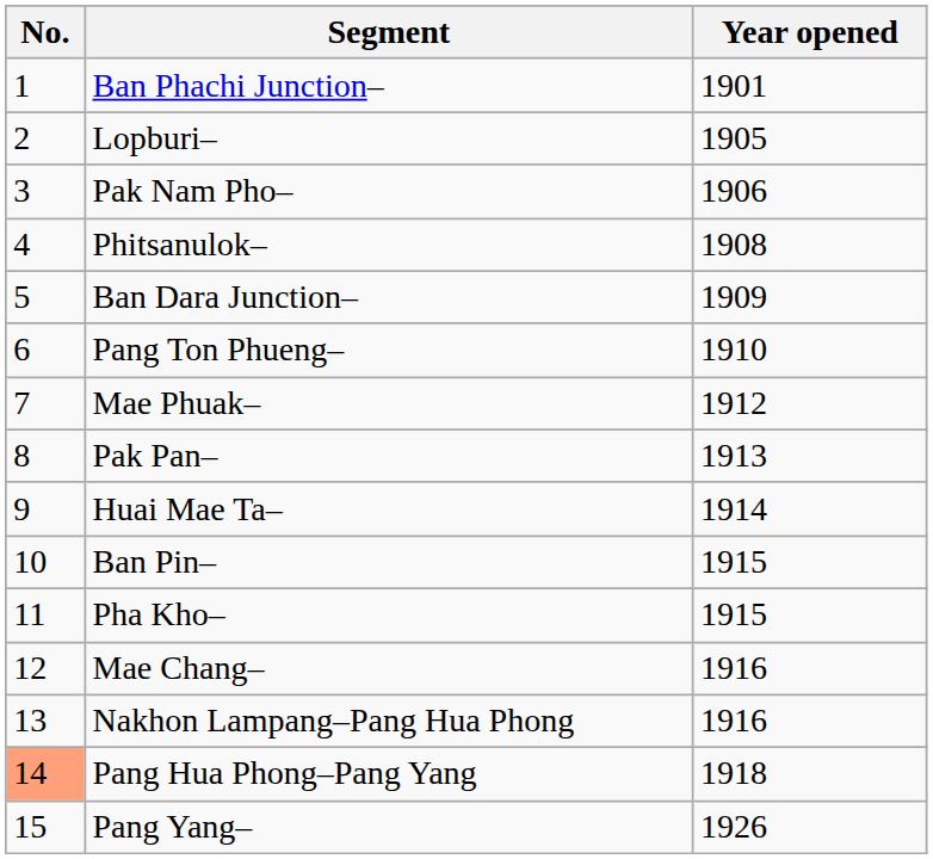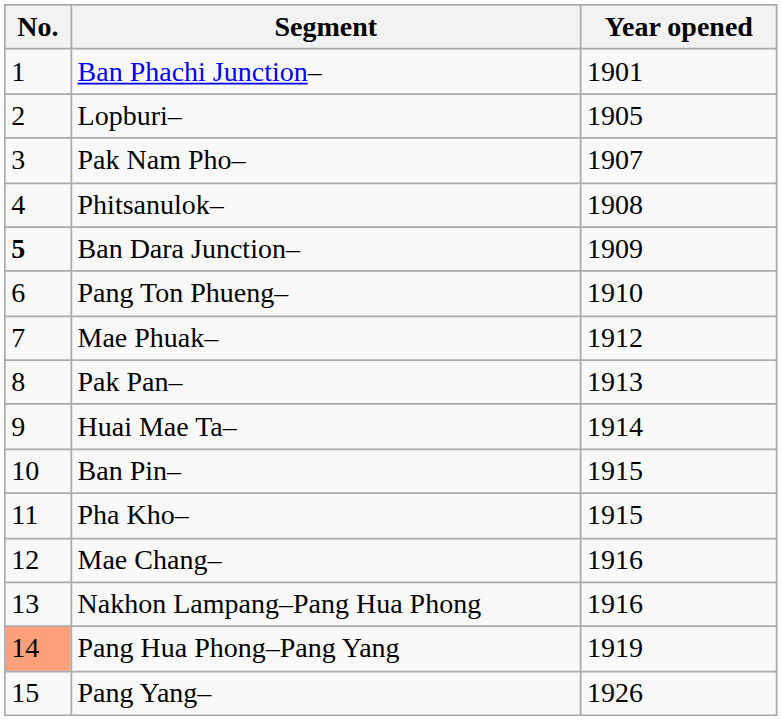Pak Nam Pho– | Year opened: 1906 -> 1907
Ban Dara Junction– | No.: normal -> bold
Pang Hua Phong–Pang Yang | Year opened: 1918 -> 1919
